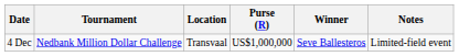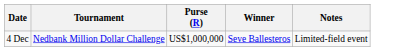- column: Location | Transvaal
